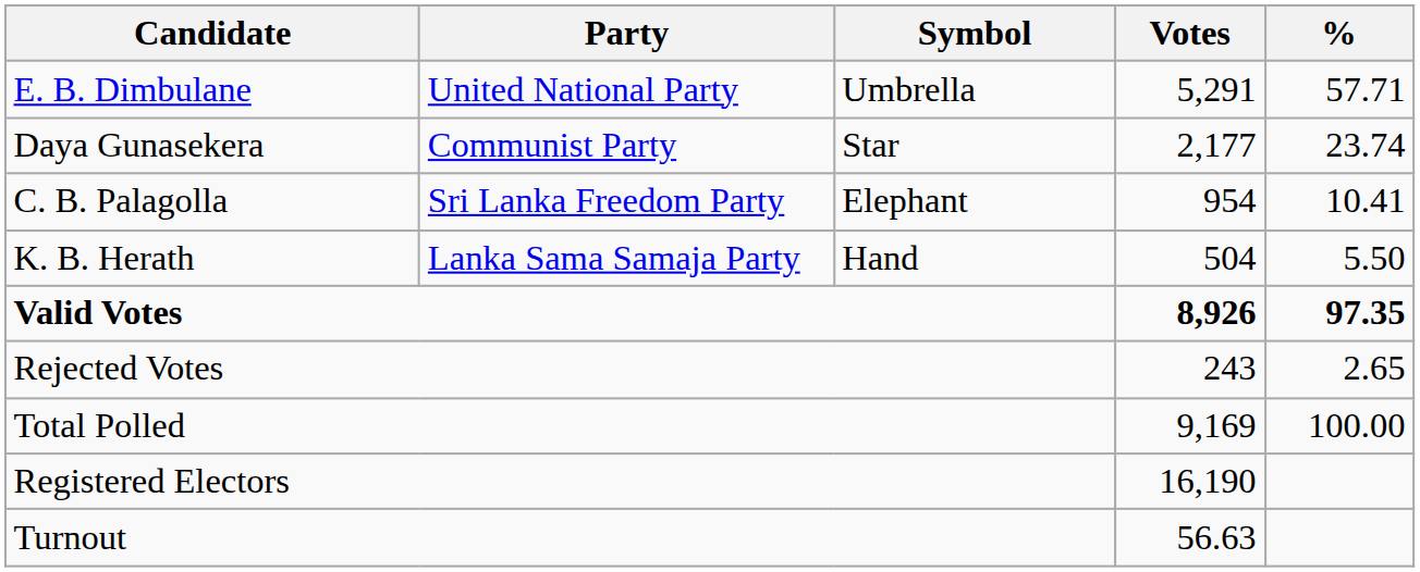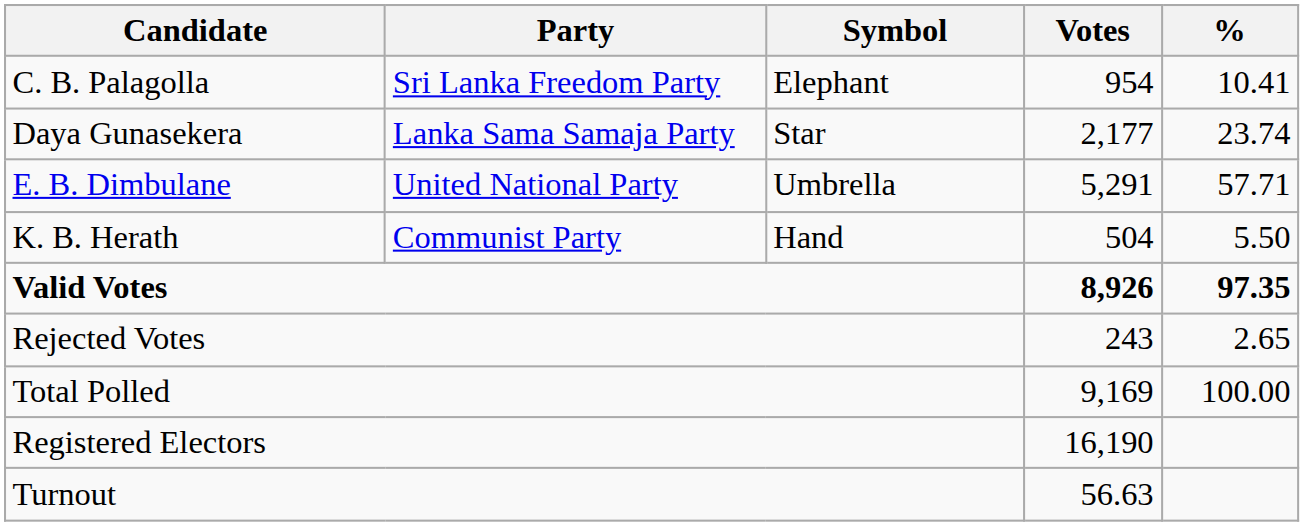rows swapped: E. B. Dimbulane <-> C. B. Palagolla
Daya Gunasekera | Party: Communist Party -> Lanka Sama Samaja Party
K. B. Herath | Party: Lanka Sama Samaja Party -> Communist Party
